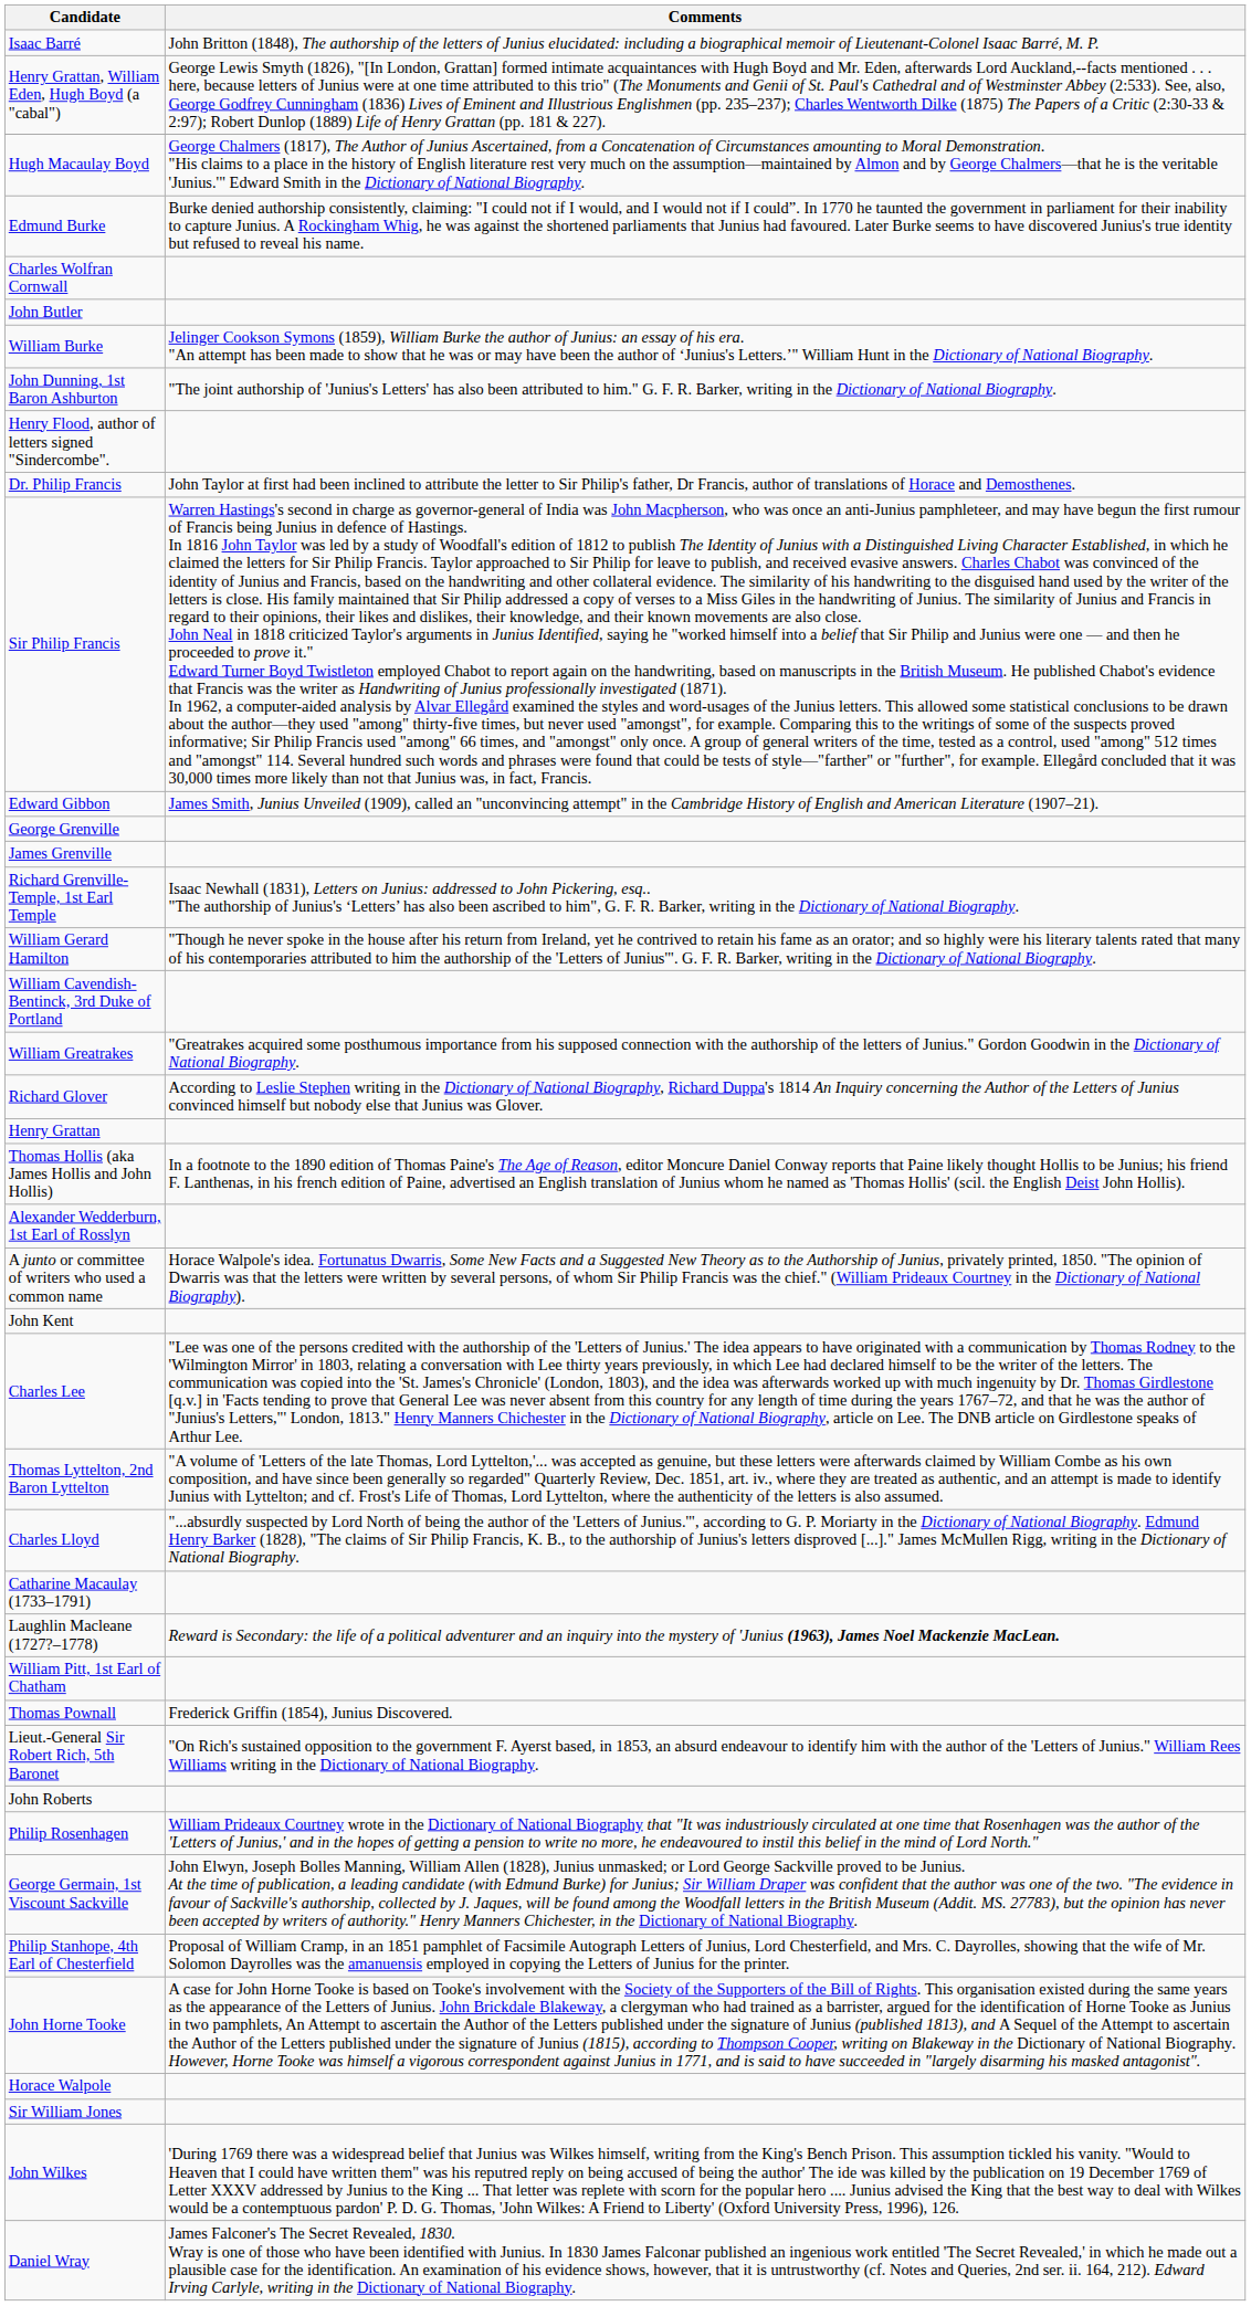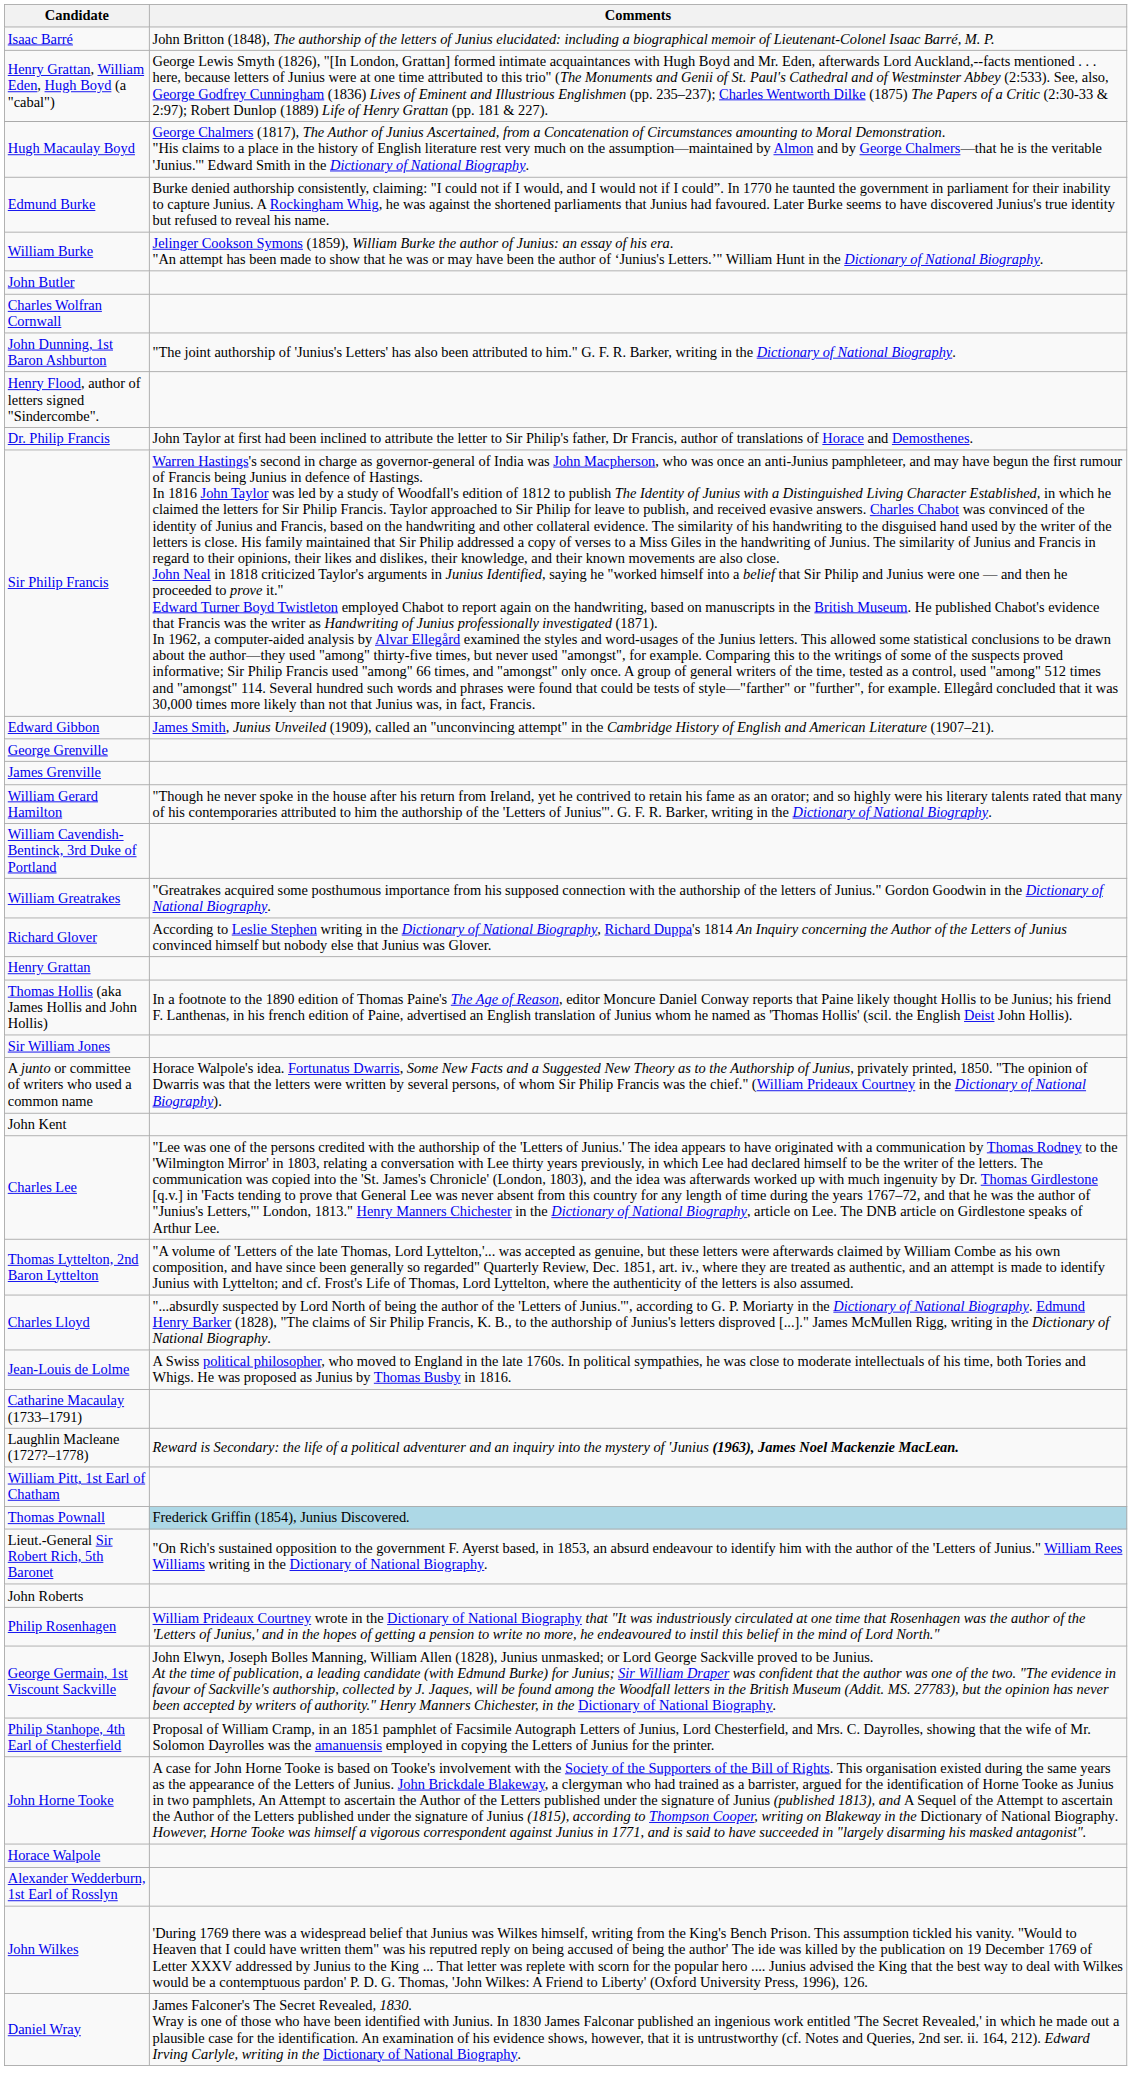rows swapped: William Burke <-> Charles Wolfran Cornwall
- row: Richard Grenville-Temple, 1st Earl Temple | Isaac Newhall (1831), Letters on Junius: addressed to John Pickering, esq.. "The authorship of Junius's ‘Letters’ has also been ascribed to him", G. F. R. Barker, writing in the Dictionary of National Biography.
rows swapped: Sir William Jones <-> Alexander Wedderburn, 1st Earl of Rosslyn
+ row: Jean-Louis de Lolme | A Swiss political philosopher, who moved to England in the late 1760s. In political sympathies, he was close to moderate intellectuals of his time, both Tories and Whigs. He was proposed as Junius by Thomas Busby in 1816.
Thomas Pownall | Comments: no background -> lightblue background
